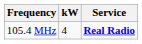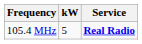105.4 MHz | kW: 4 -> 5
